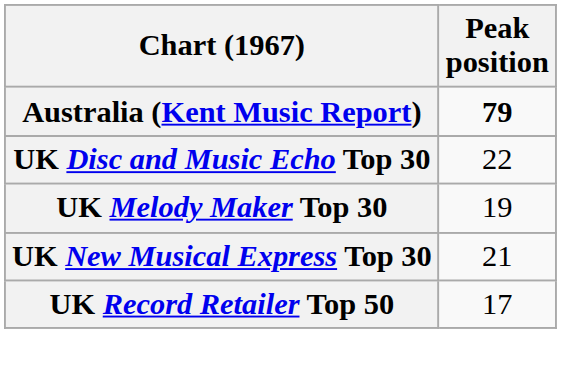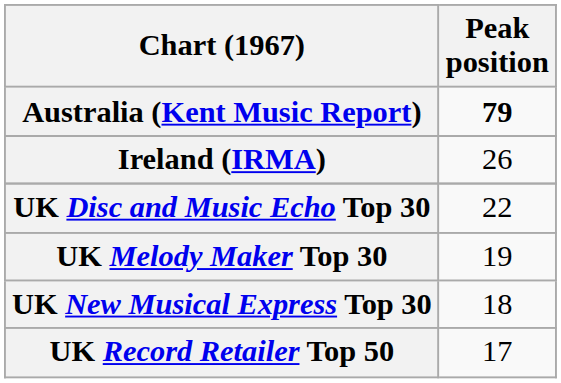+ row: Ireland (IRMA) | 26
UK New Musical Express Top 30 | Peak position: 21 -> 18
